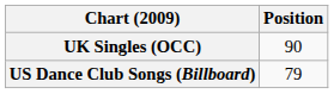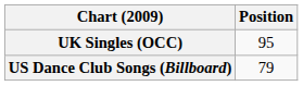UK Singles (OCC) | Position: 90 -> 95
